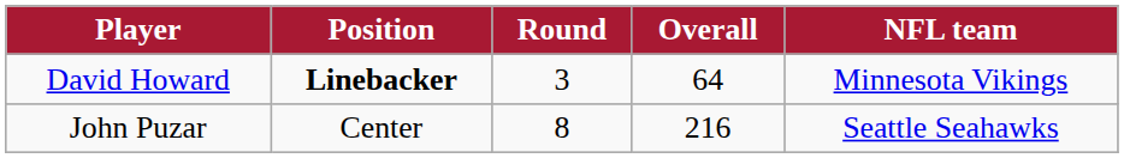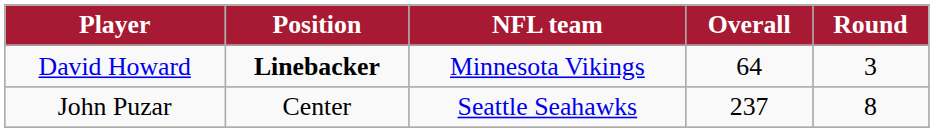columns swapped: Round <-> NFL team
John Puzar | Overall: 216 -> 237
